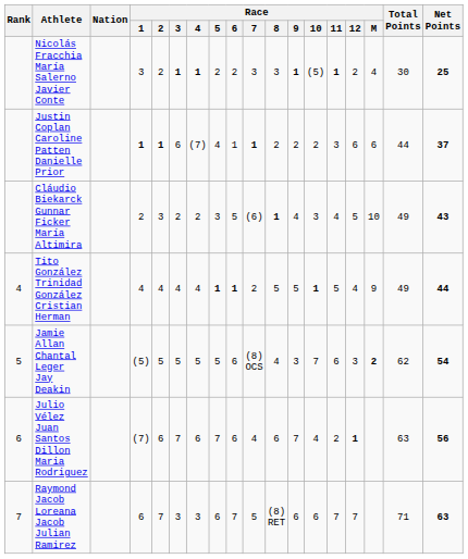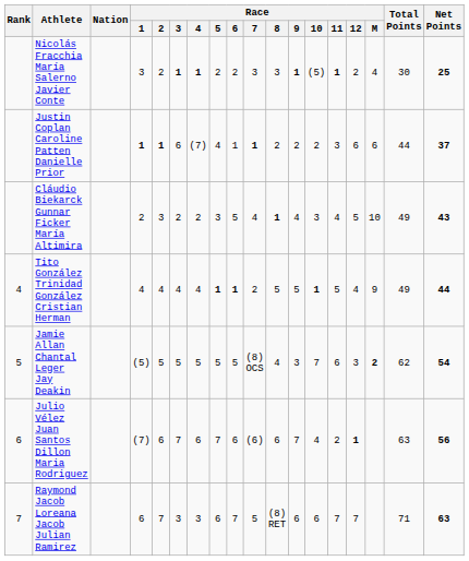Cláudio Biekarck Gunnar Ficker María Altimira | Race / 7: (6) -> 4
Jamie Allan Chantal Leger Jay Deakin | Race / 6: 6 -> 5
Julio Vélez Juan Santos Dillon Maria Rodriguez | Race / 7: 4 -> (6)
